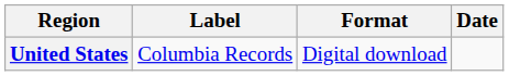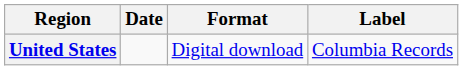columns swapped: Date <-> Label
